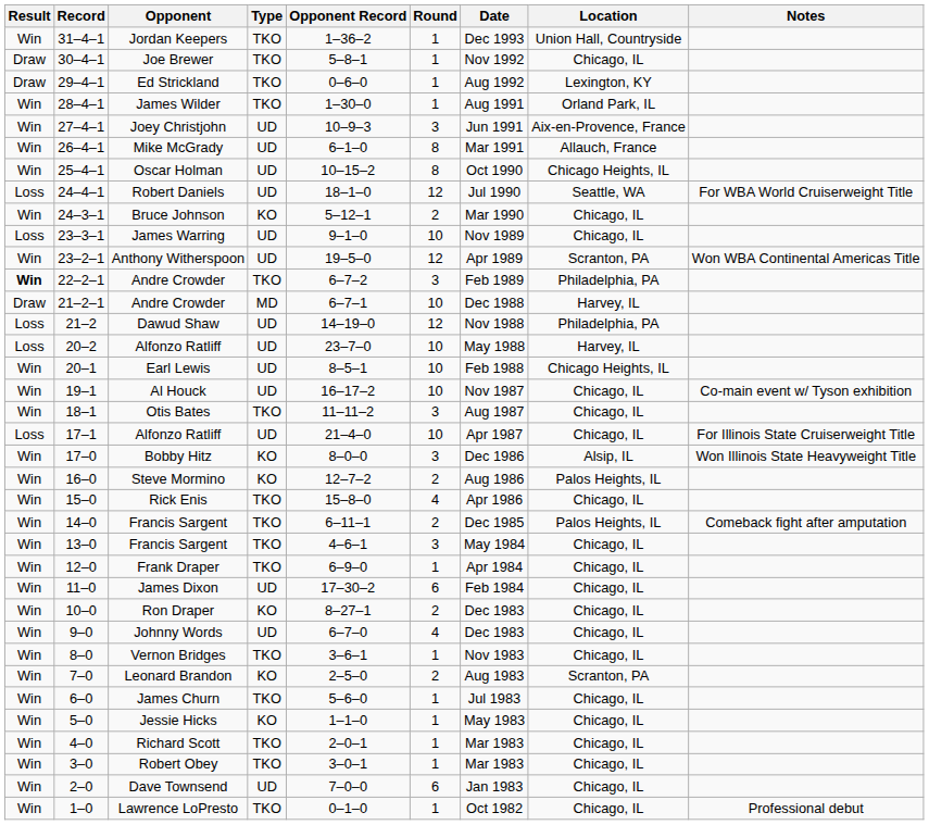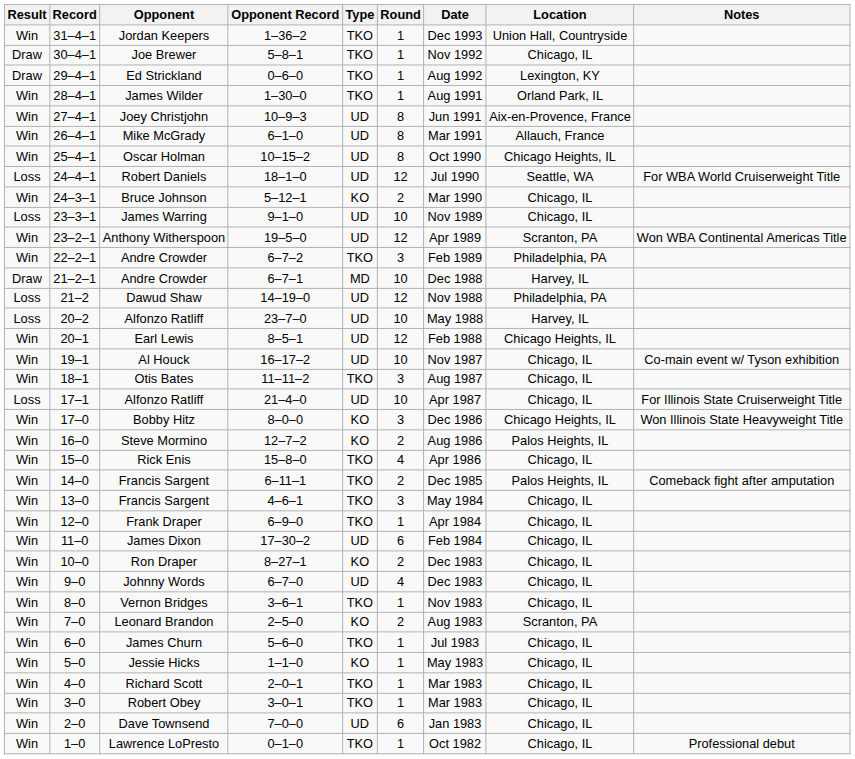columns swapped: Opponent Record <-> Type
Joey Christjohn | Round: 3 -> 8
22–2–1 / Andre Crowder | Result: bold -> normal
Earl Lewis | Round: 10 -> 12
Bobby Hitz | Location: Alsip, IL -> Chicago Heights, IL
